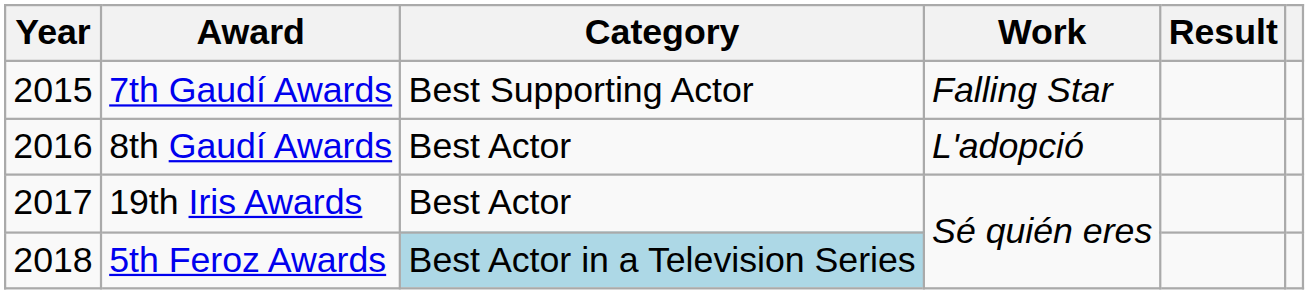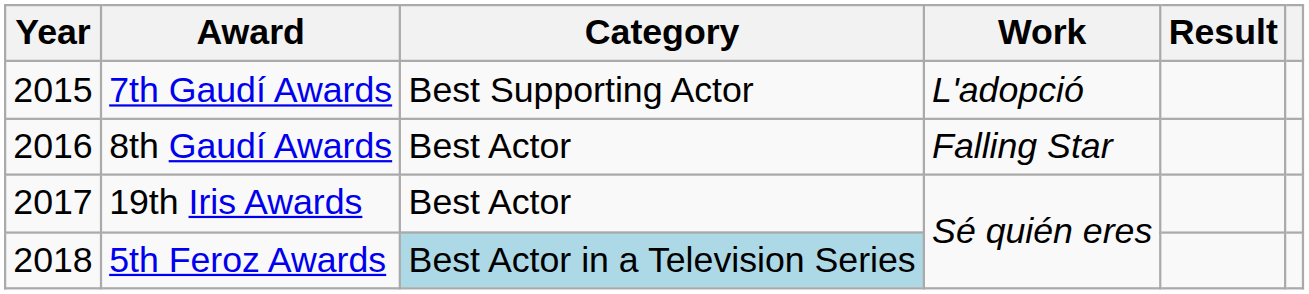7th Gaudí Awards | Work: Falling Star -> L'adopció
8th Gaudí Awards | Work: L'adopció -> Falling Star
